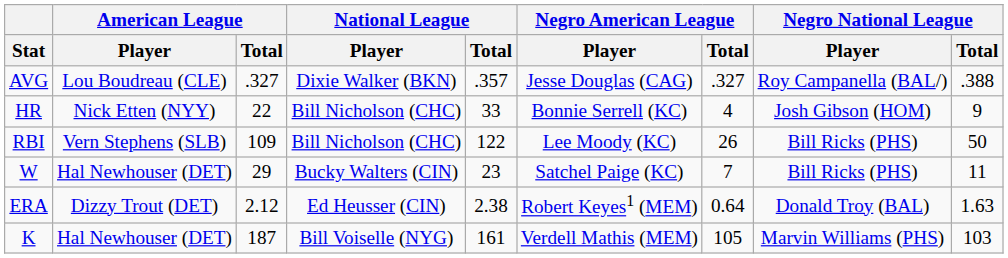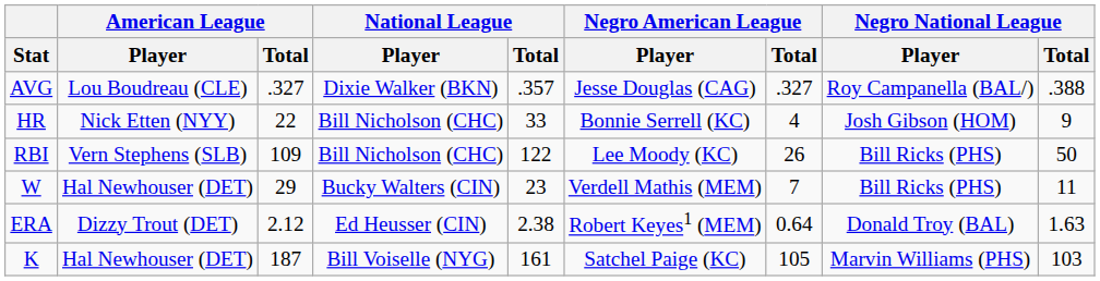W | Negro American League / Player: Satchel Paige (KC) -> Verdell Mathis (MEM)
K | Negro American League / Player: Verdell Mathis (MEM) -> Satchel Paige (KC)
